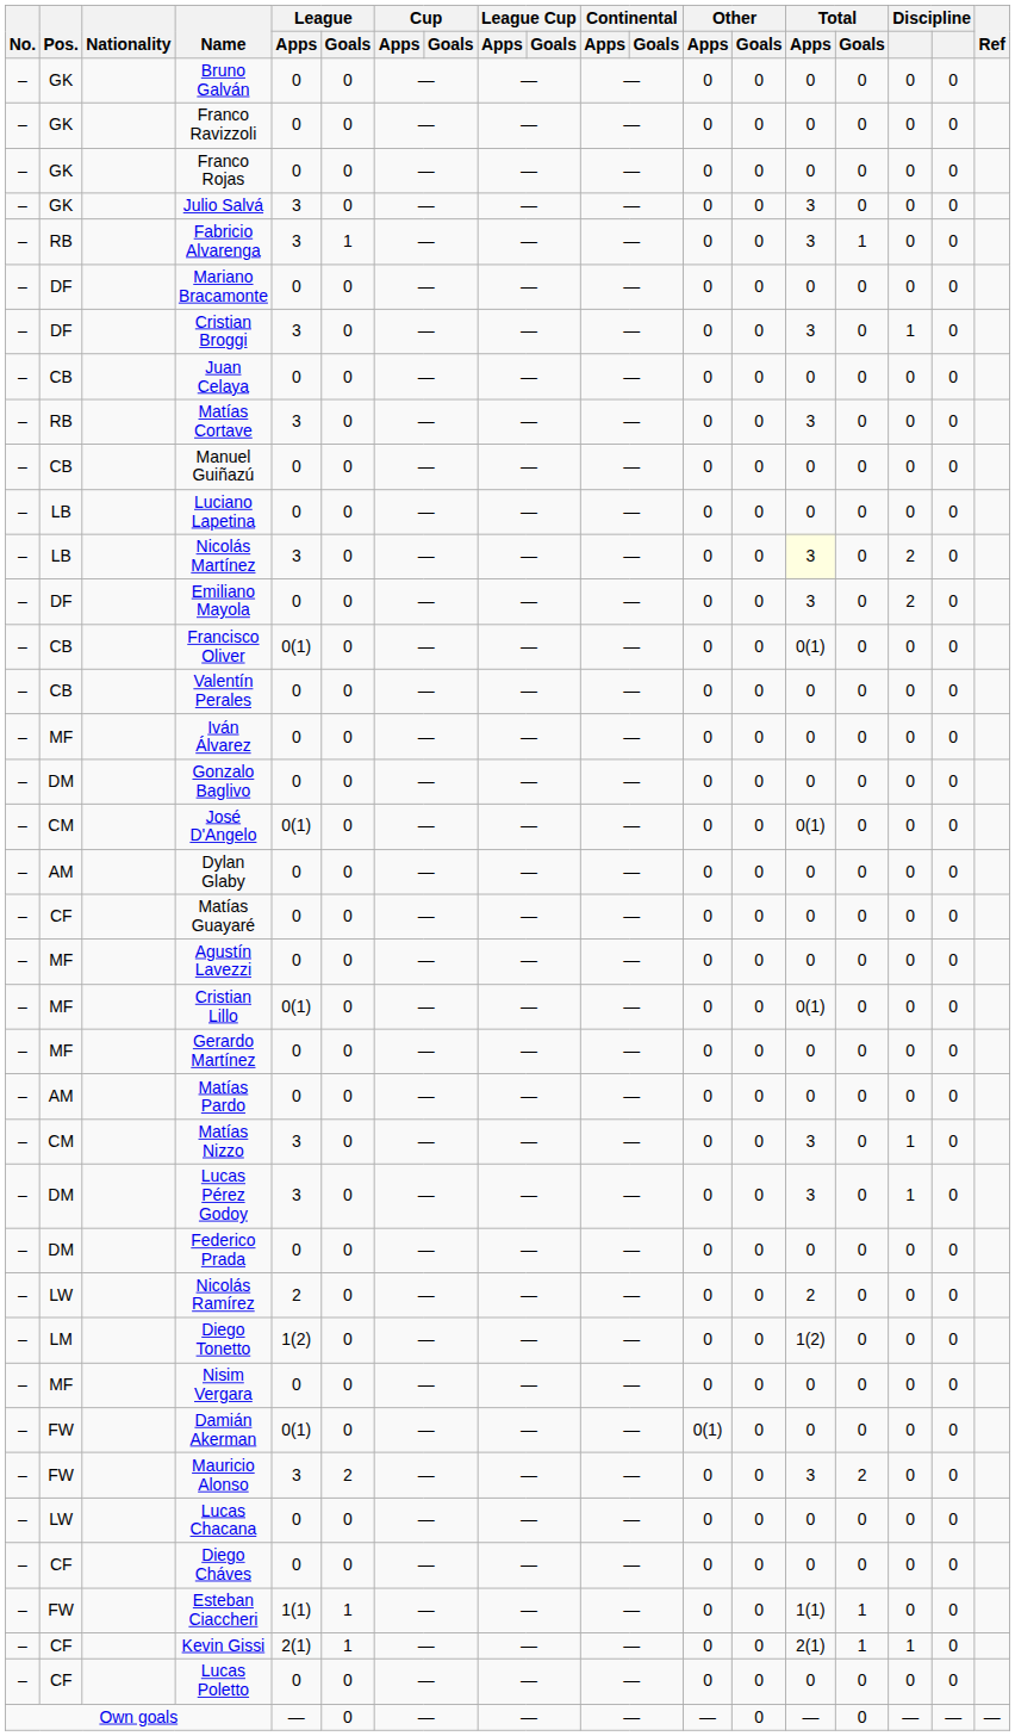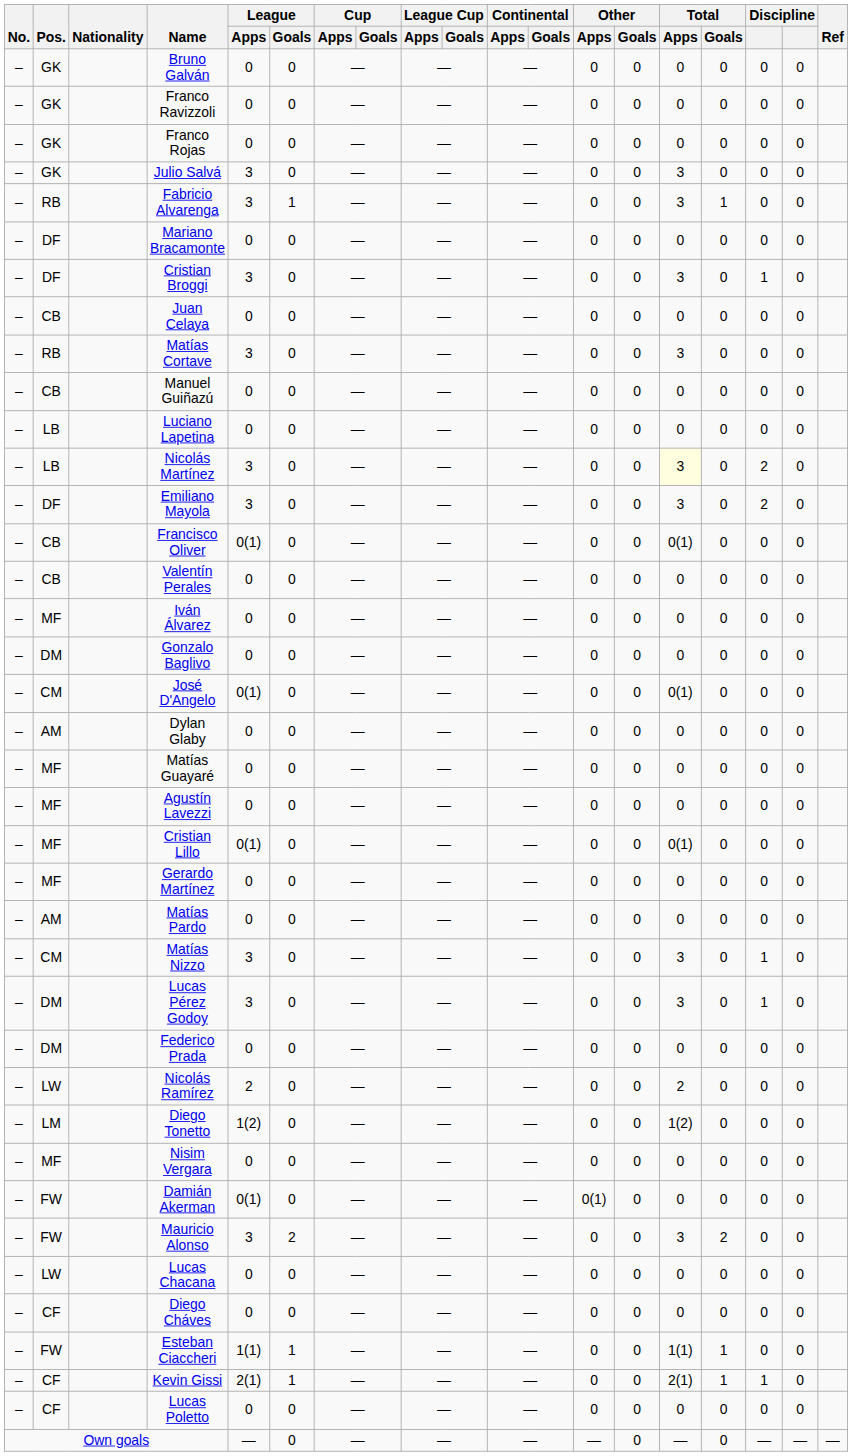Emiliano Mayola | League / Apps: 0 -> 3
Matías Guayaré | Pos.: CF -> MF
